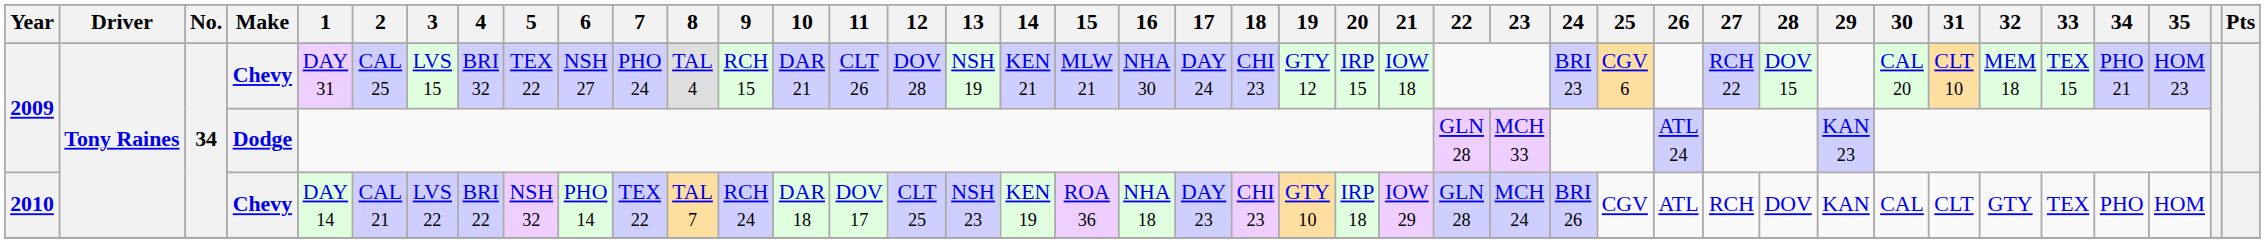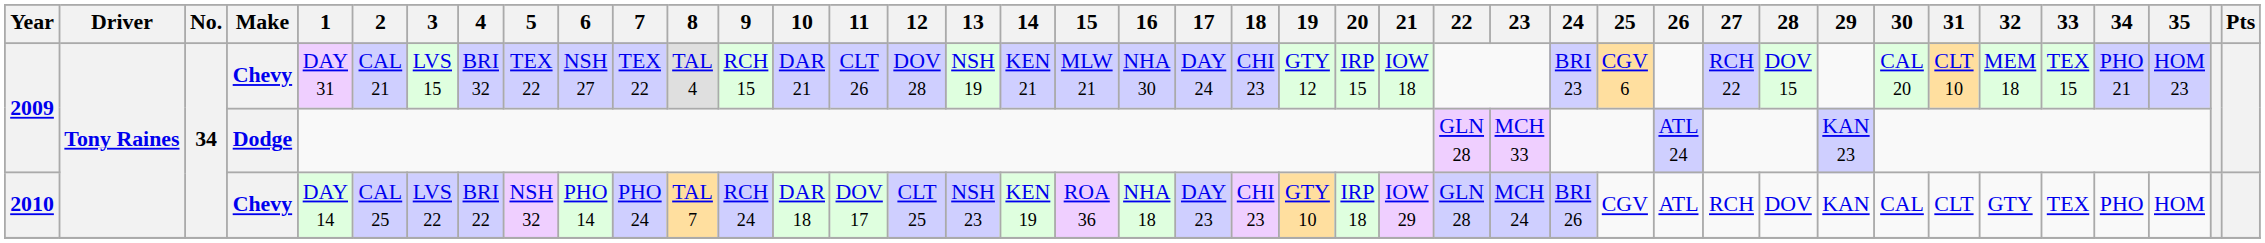2009 / Chevy | 2: CAL 25 -> CAL 21
2009 / Chevy | 7: PHO 24 -> TEX 22
2010 | 2: CAL 21 -> CAL 25
2010 | 7: TEX 22 -> PHO 24
